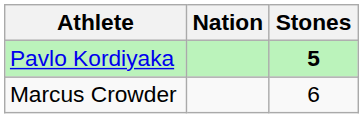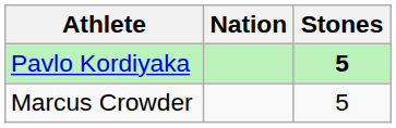Marcus Crowder | Stones: 6 -> 5
